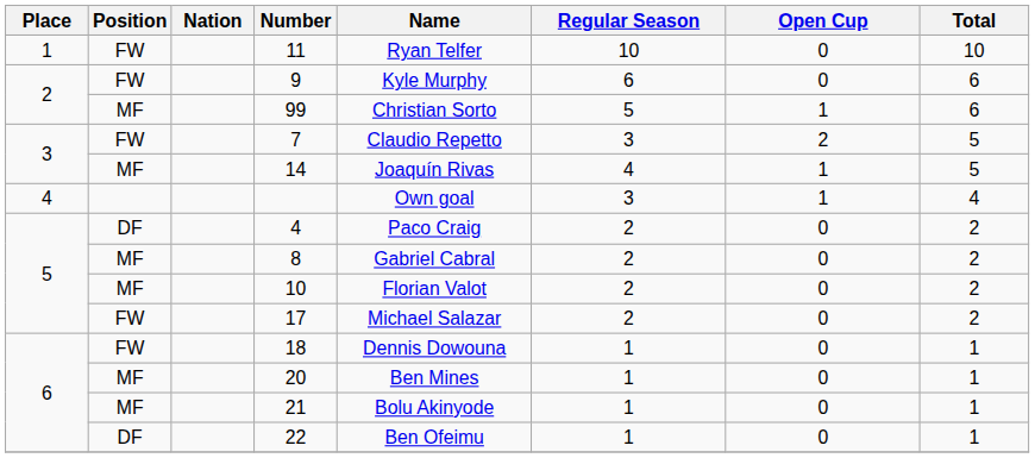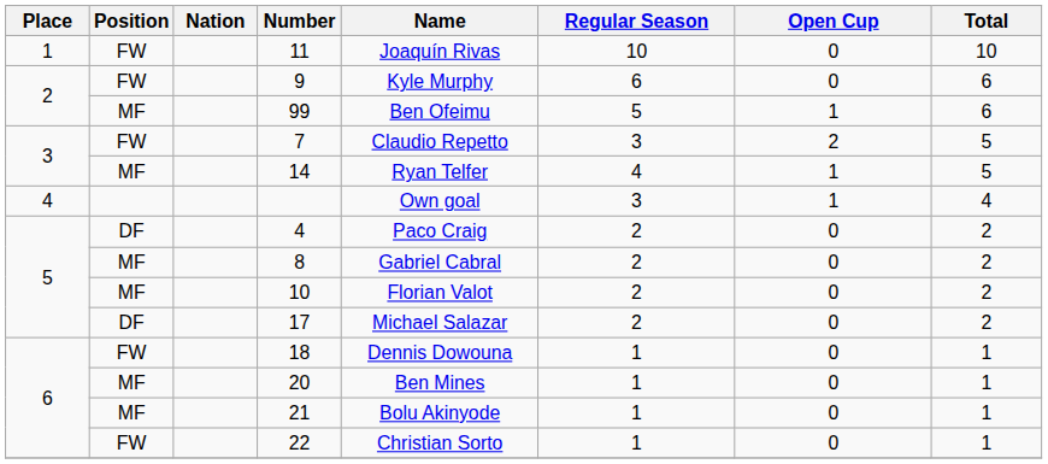11 | Name: Ryan Telfer -> Joaquín Rivas
99 | Name: Christian Sorto -> Ben Ofeimu
14 | Name: Joaquín Rivas -> Ryan Telfer
17 | Position: FW -> DF
22 | Position: DF -> FW
22 | Name: Ben Ofeimu -> Christian Sorto
